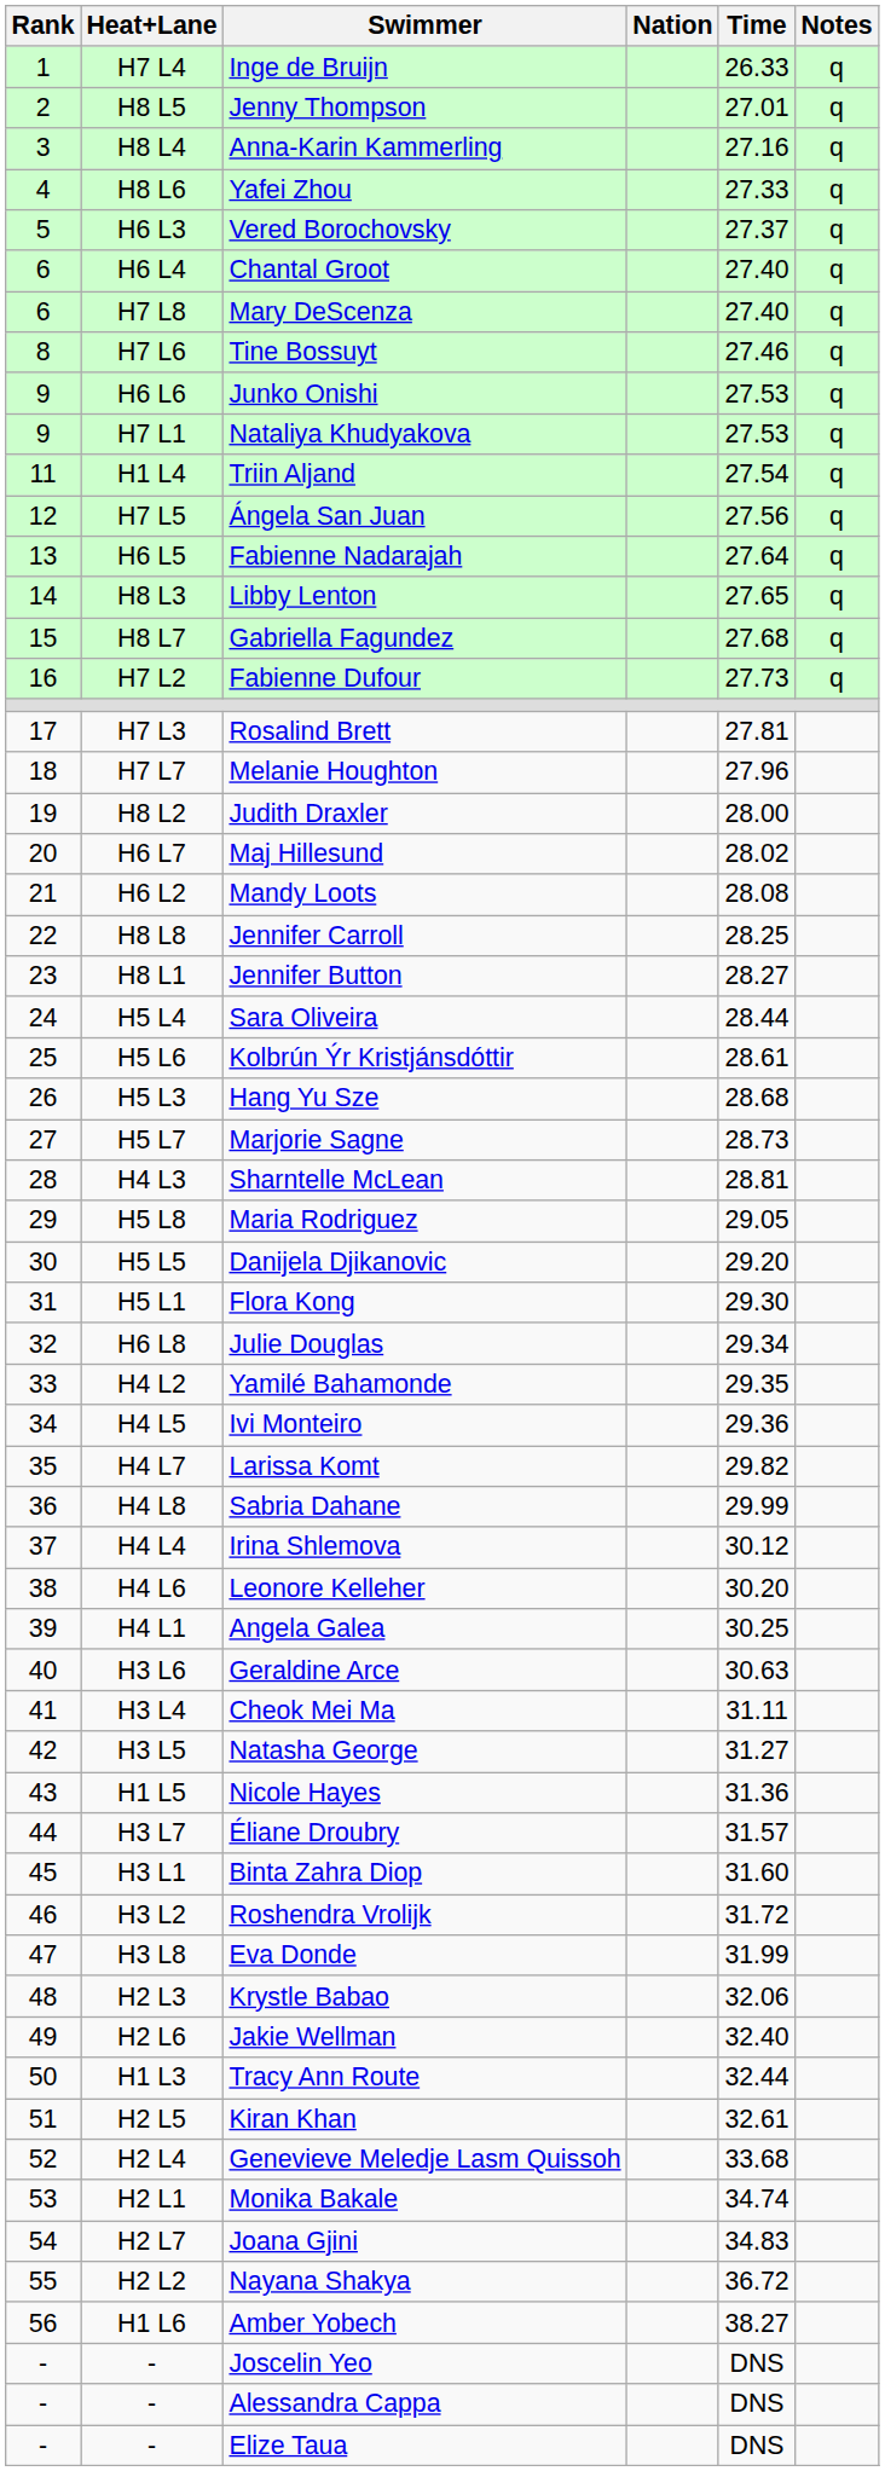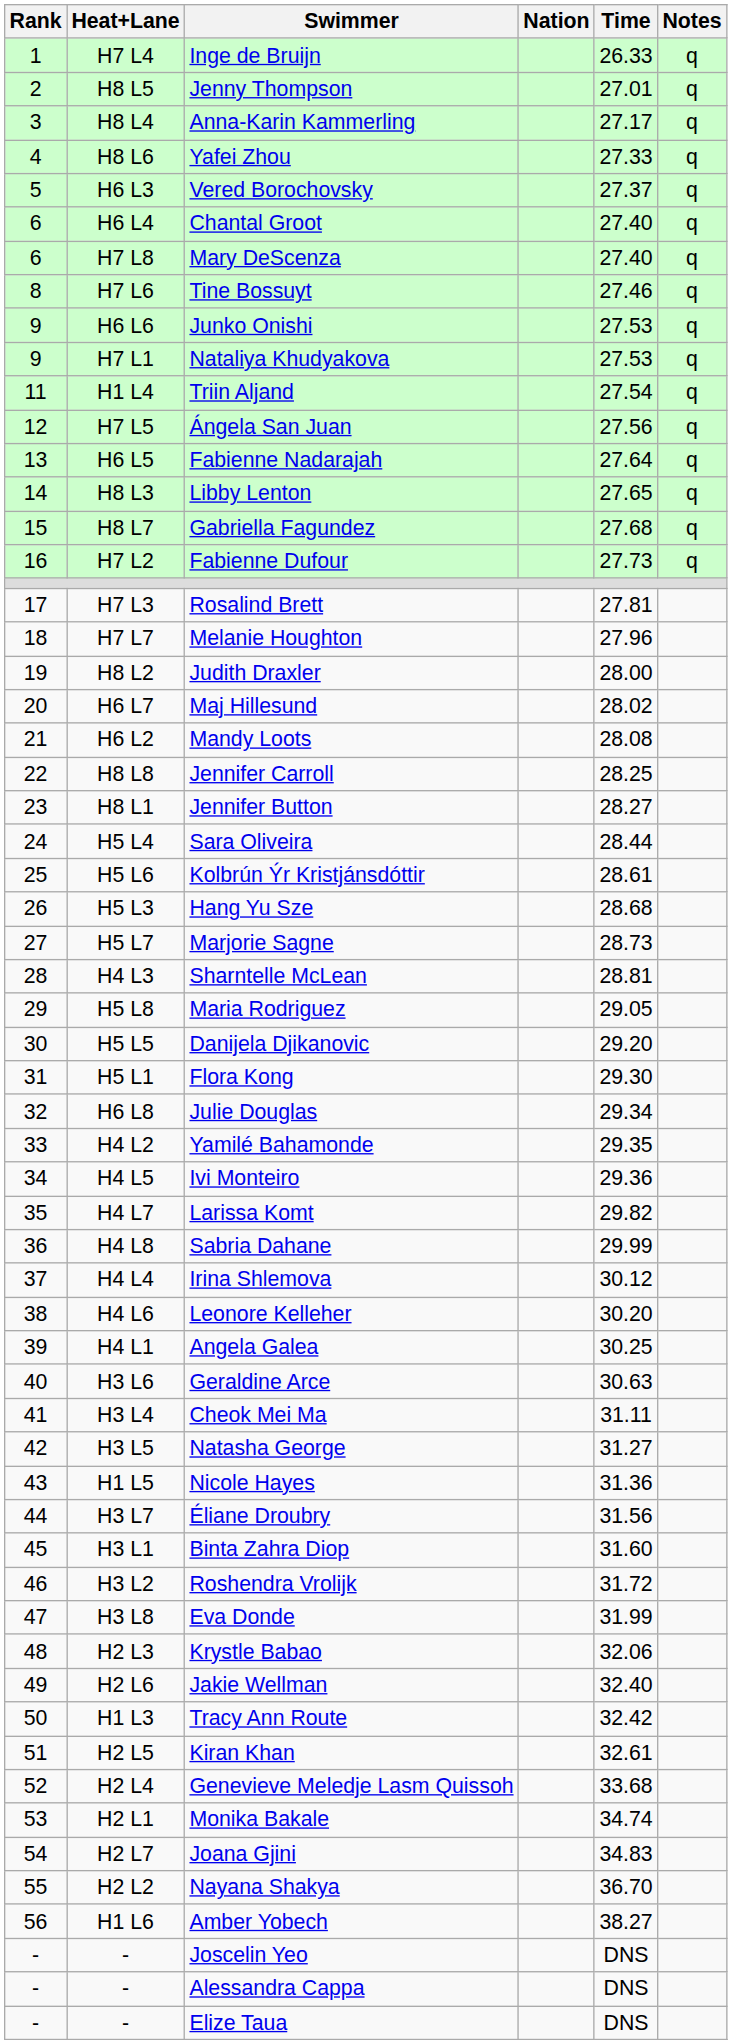Anna-Karin Kammerling | Time: 27.16 -> 27.17
Éliane Droubry | Time: 31.57 -> 31.56
Tracy Ann Route | Time: 32.44 -> 32.42
Nayana Shakya | Time: 36.72 -> 36.70
